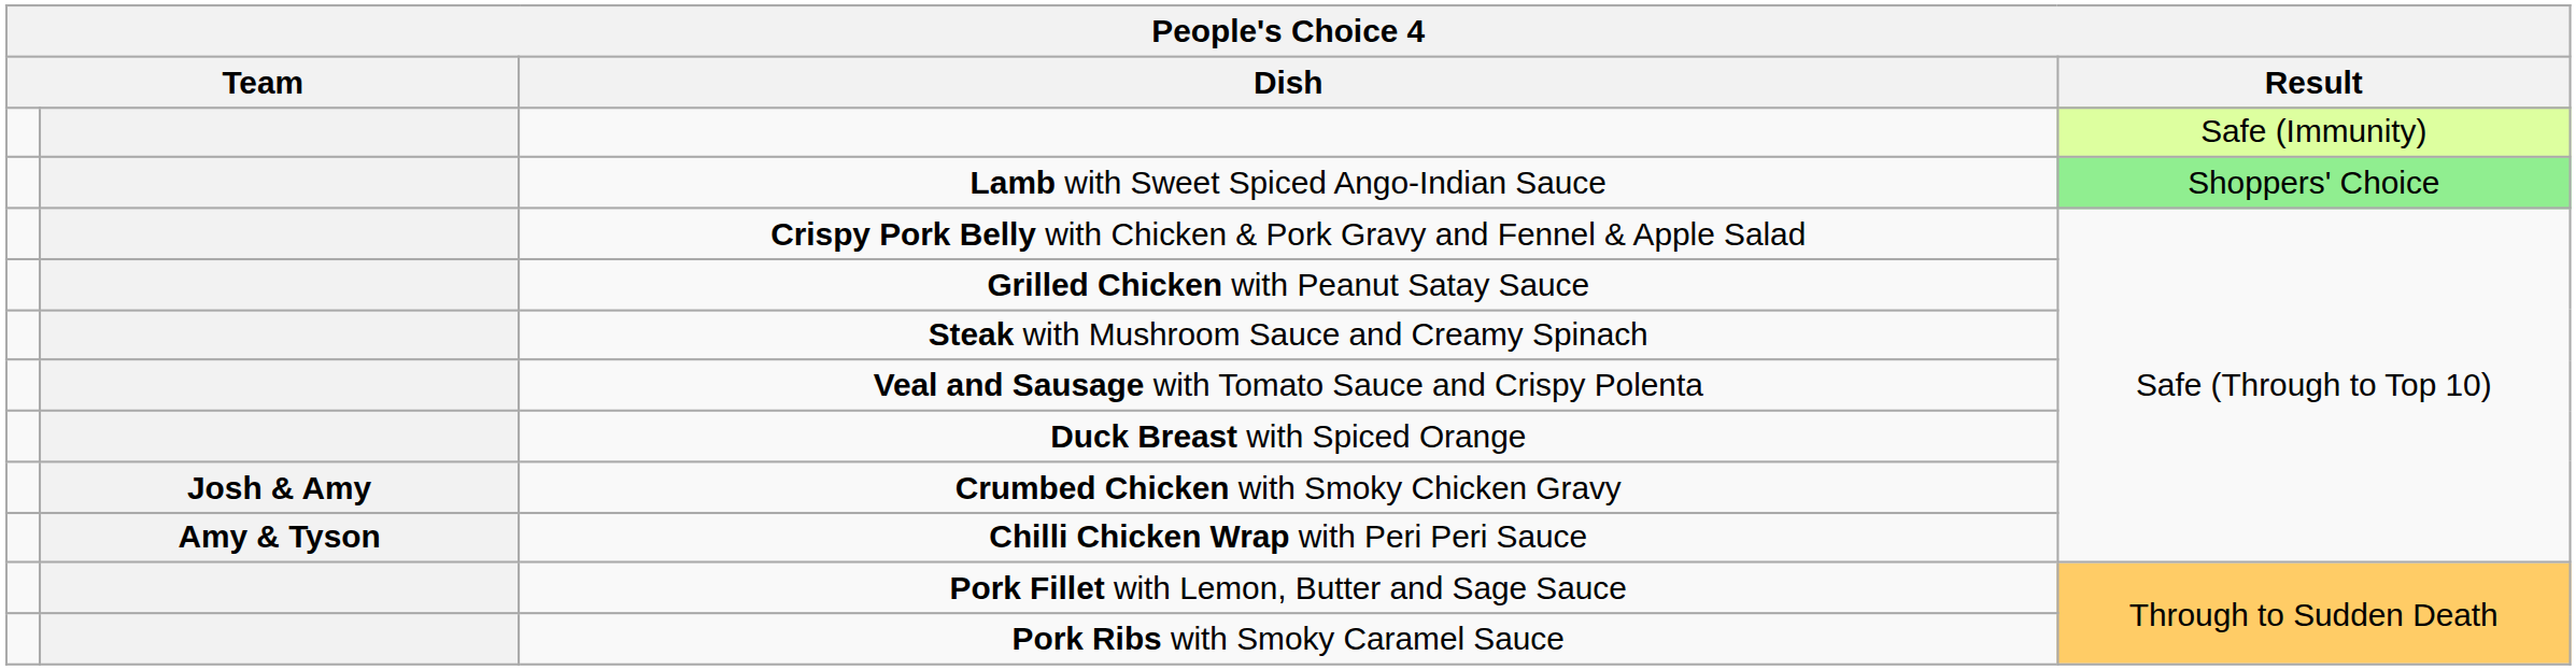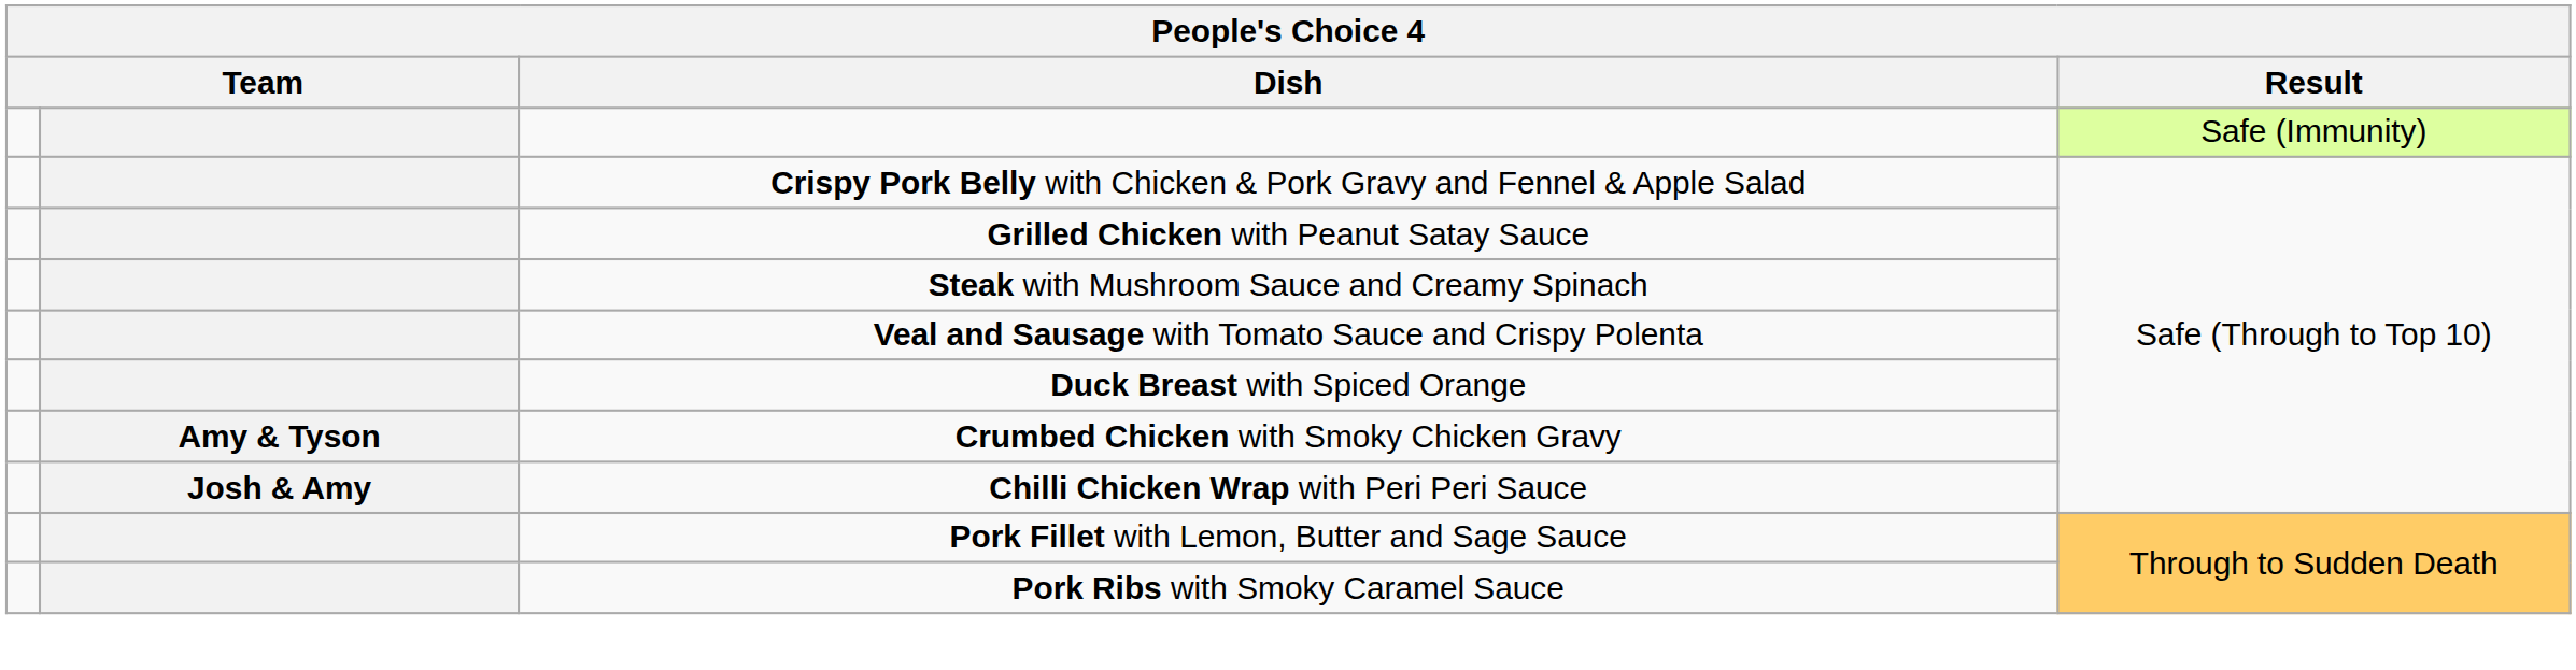- row: Lamb with Sweet Spiced Ango-Indian Sauce | Shoppers' Choice
Crumbed Chicken with Smoky Chicken Gravy | column 2: Josh & Amy -> Amy & Tyson
Chilli Chicken Wrap with Peri Peri Sauce | column 2: Amy & Tyson -> Josh & Amy
